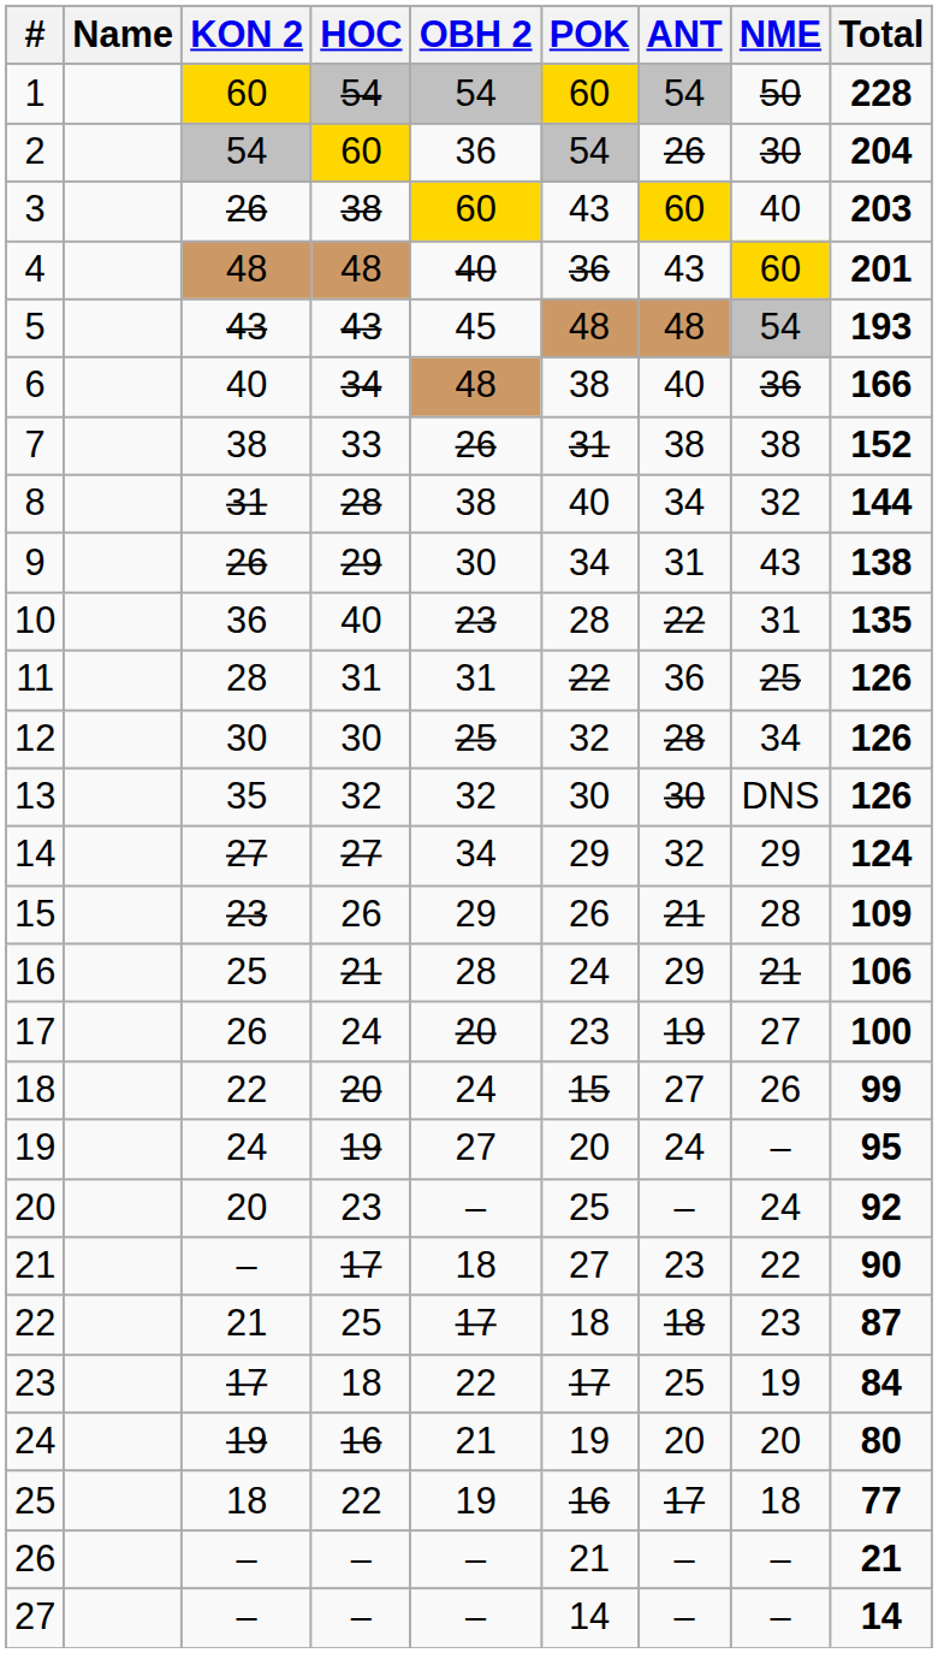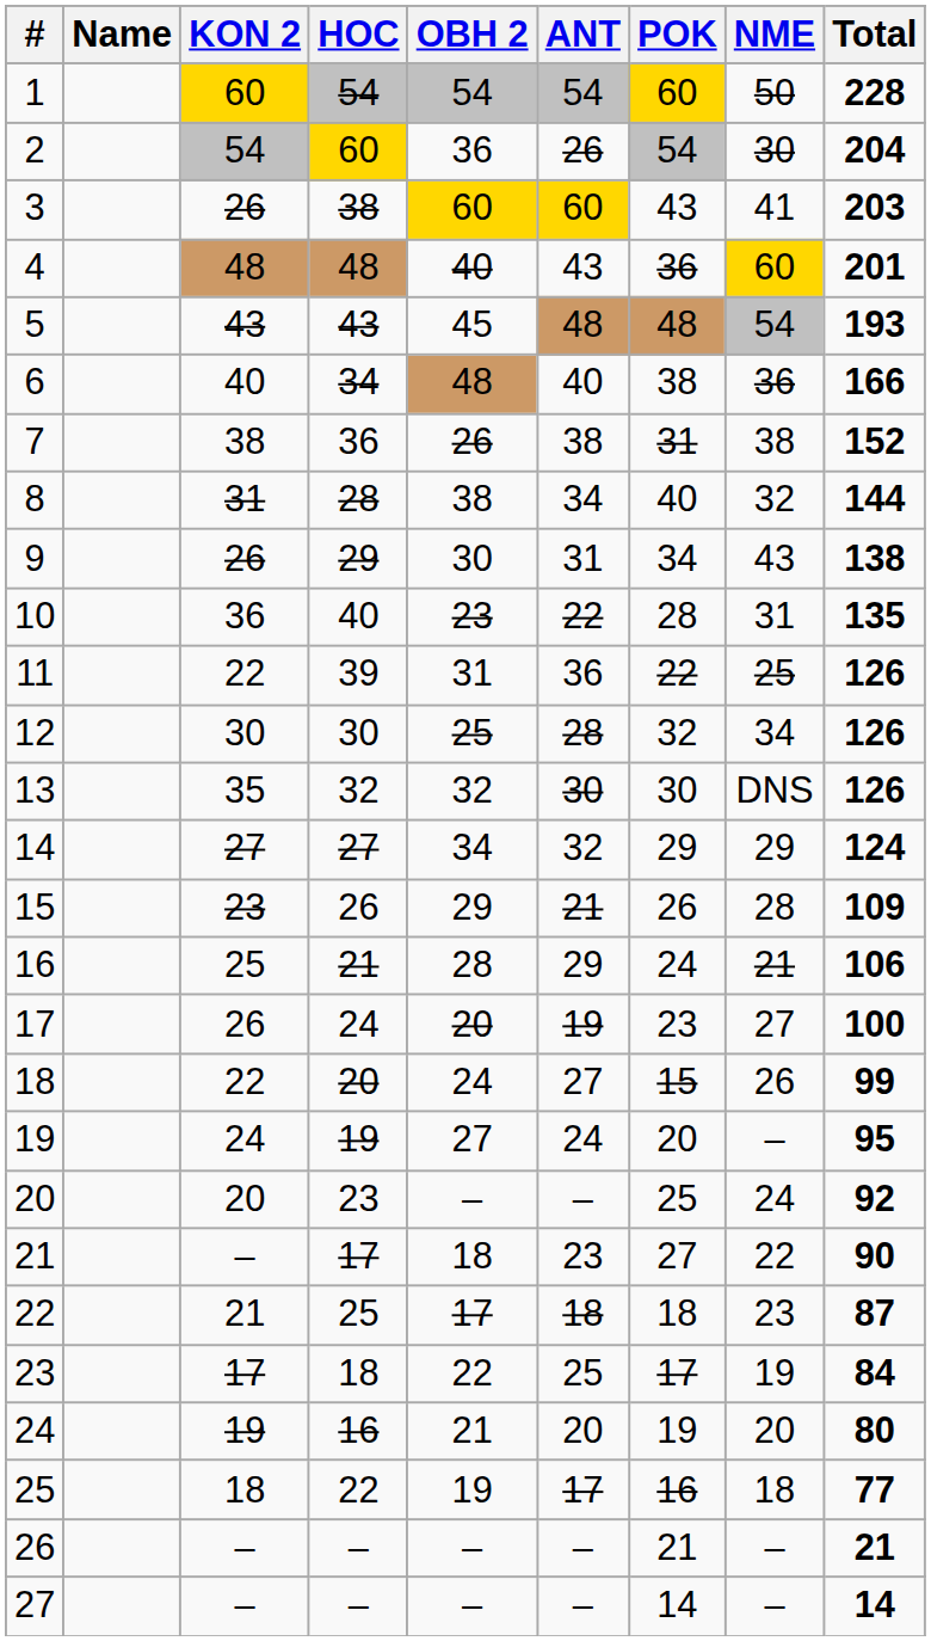columns swapped: ANT <-> POK
3 | NME: 40 -> 41
7 | HOC: 33 -> 36
11 | KON 2: 28 -> 22
11 | HOC: 31 -> 39
